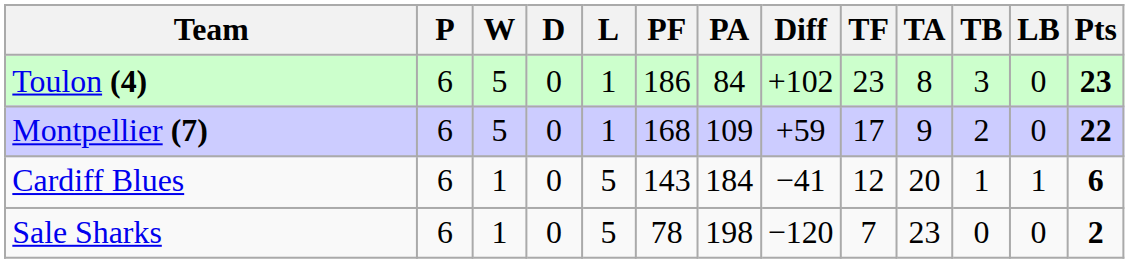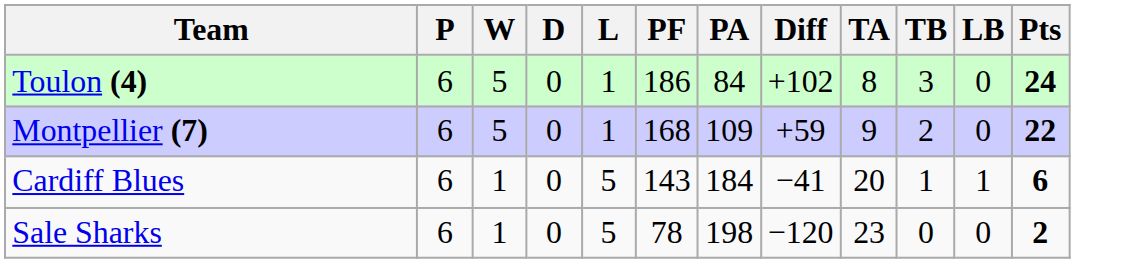- column: TF | 23 | 17 | 12 | 7
Toulon (4) | Pts: 23 -> 24
